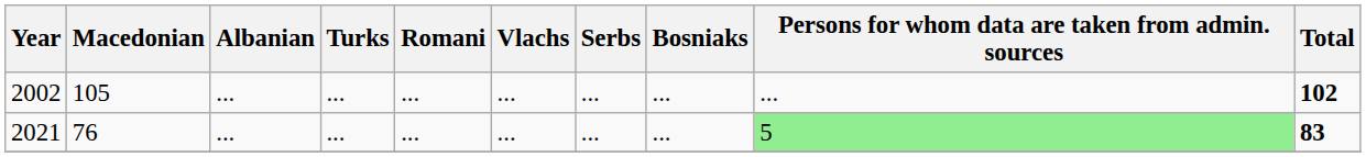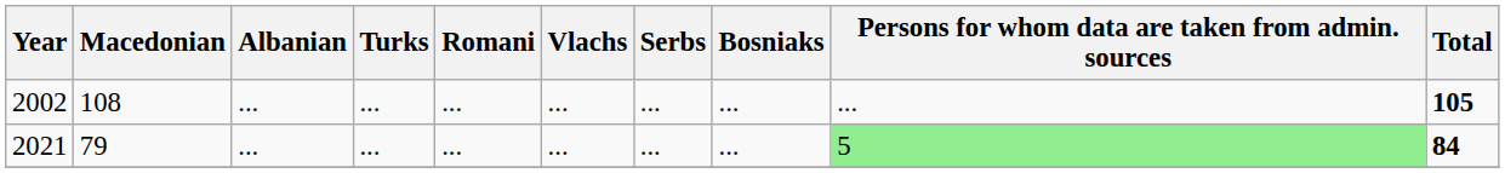2002 | Macedonian: 105 -> 108
2002 | Total: 102 -> 105
2021 | Macedonian: 76 -> 79
2021 | Total: 83 -> 84
